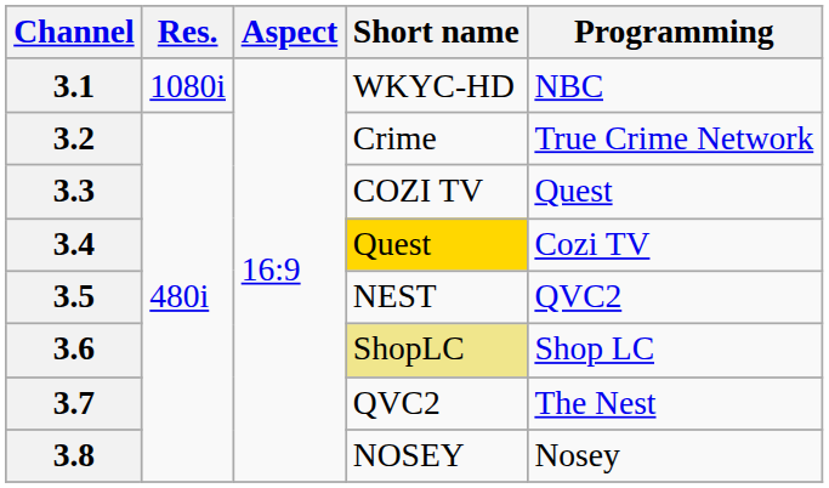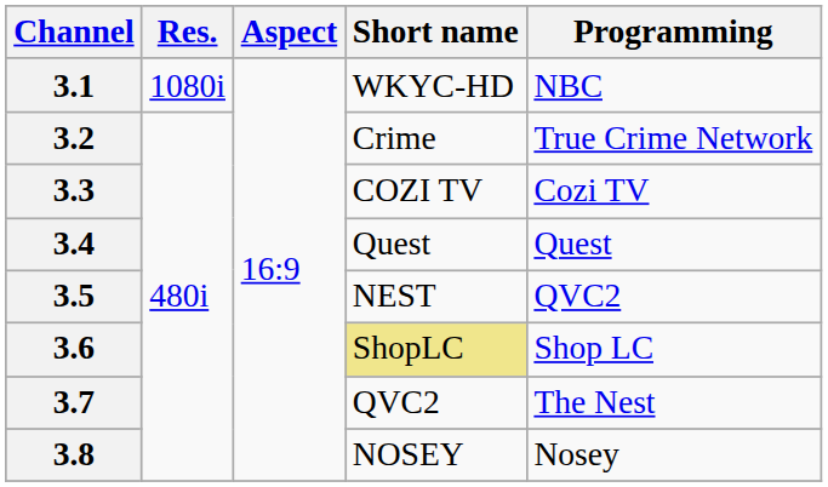3.3 | Programming: Quest -> Cozi TV
3.4 | Short name: gold background -> no background
3.4 | Programming: Cozi TV -> Quest
